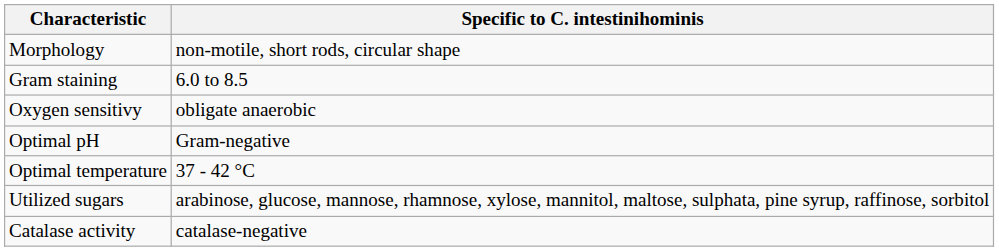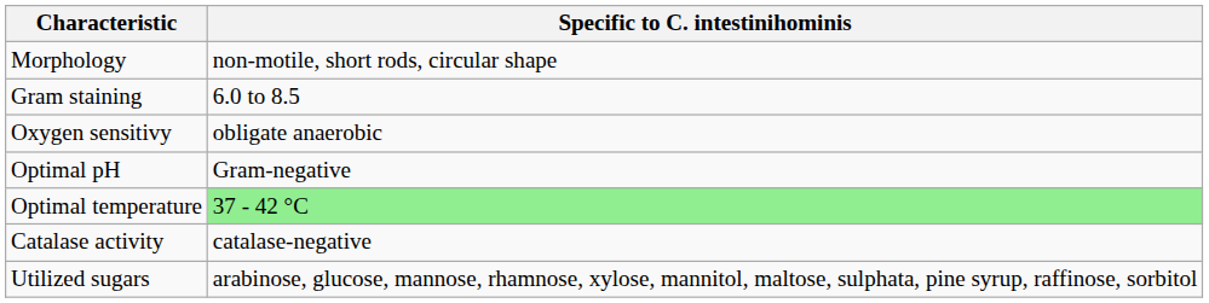Optimal temperature | Specific to C. intestinihominis: no background -> lightgreen background
rows swapped: Catalase activity <-> Utilized sugars
